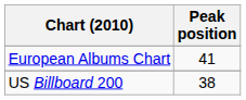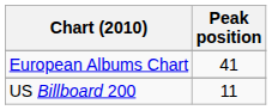US Billboard 200 | Peak position: 38 -> 11
